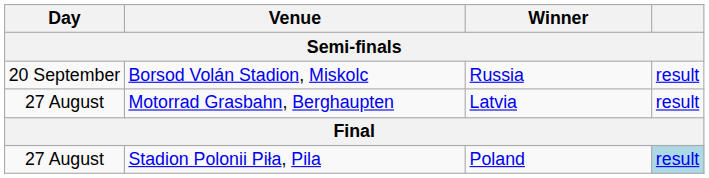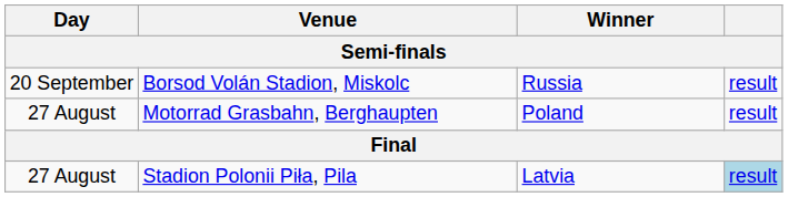Motorrad Grasbahn, Berghaupten | Winner: Latvia -> Poland
Stadion Polonii Piła, Pila | Winner: Poland -> Latvia
